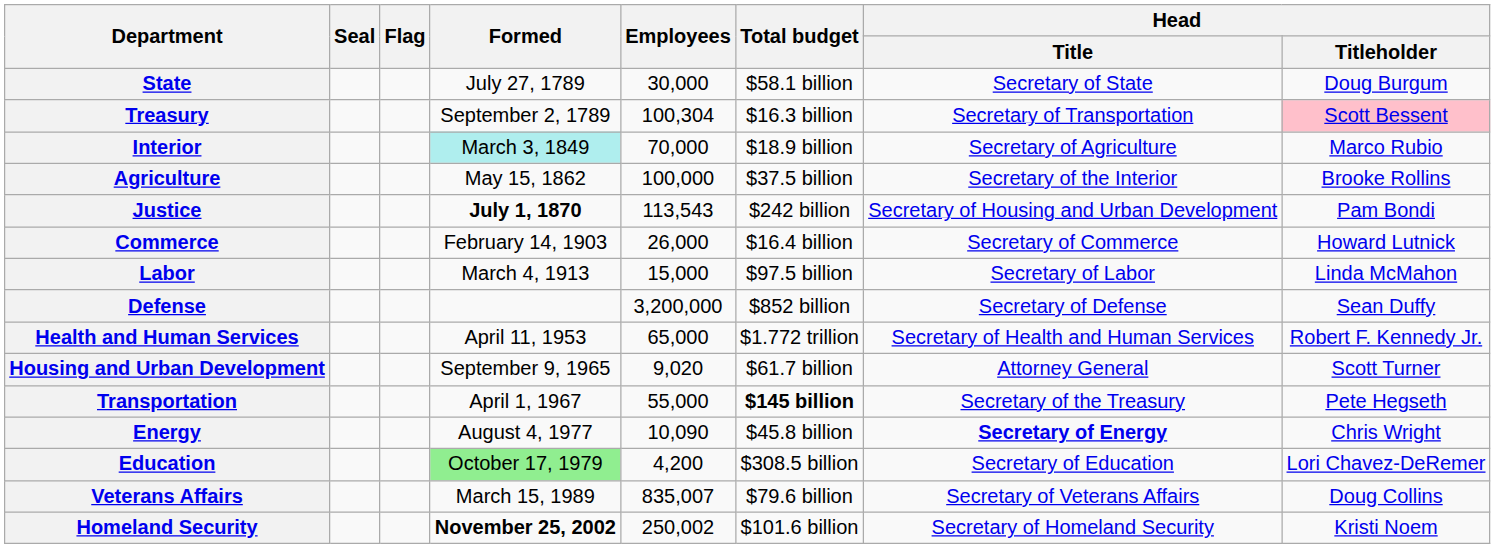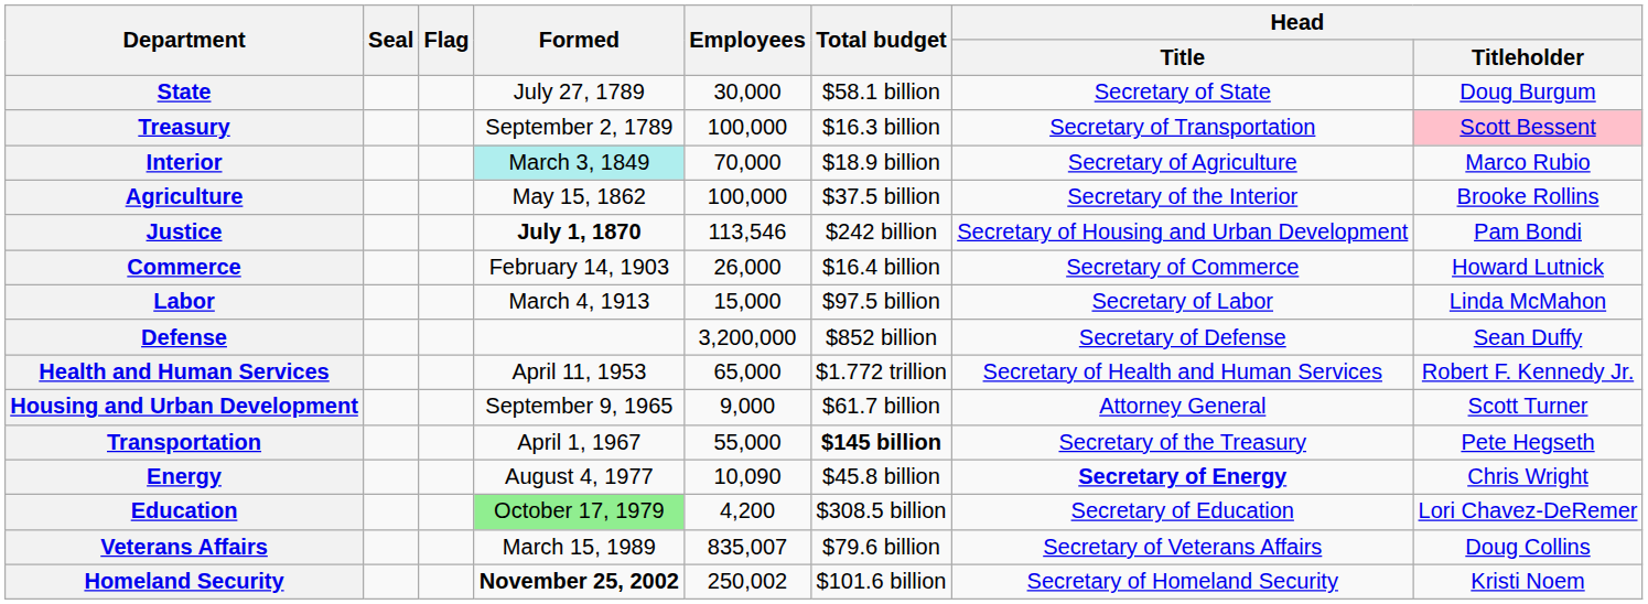Treasury | Employees: 100,304 -> 100,000
Justice | Employees: 113,543 -> 113,546
Housing and Urban Development | Employees: 9,020 -> 9,000
